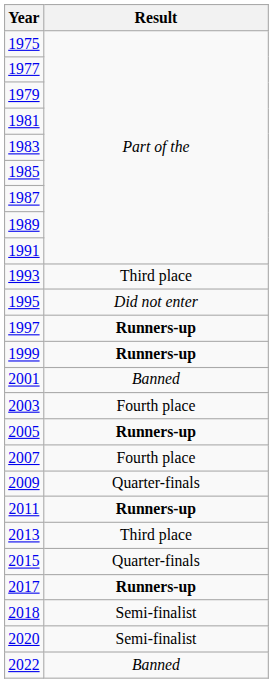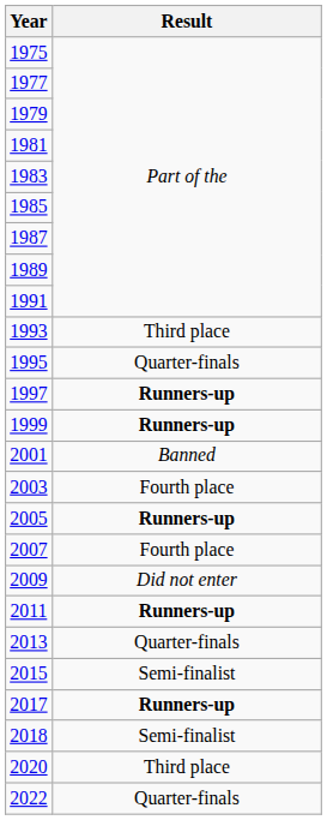1995 | Result: Did not enter -> Quarter-finals
2009 | Result: Quarter-finals -> Did not enter
2013 | Result: Third place -> Quarter-finals
2015 | Result: Quarter-finals -> Semi-finalist
2020 | Result: Semi-finalist -> Third place
2022 | Result: Banned -> Quarter-finals
